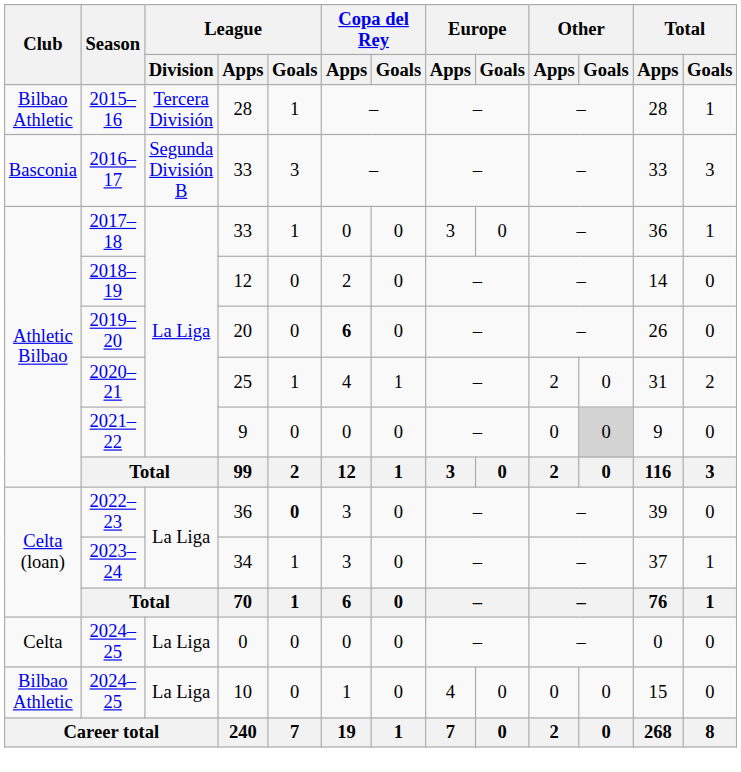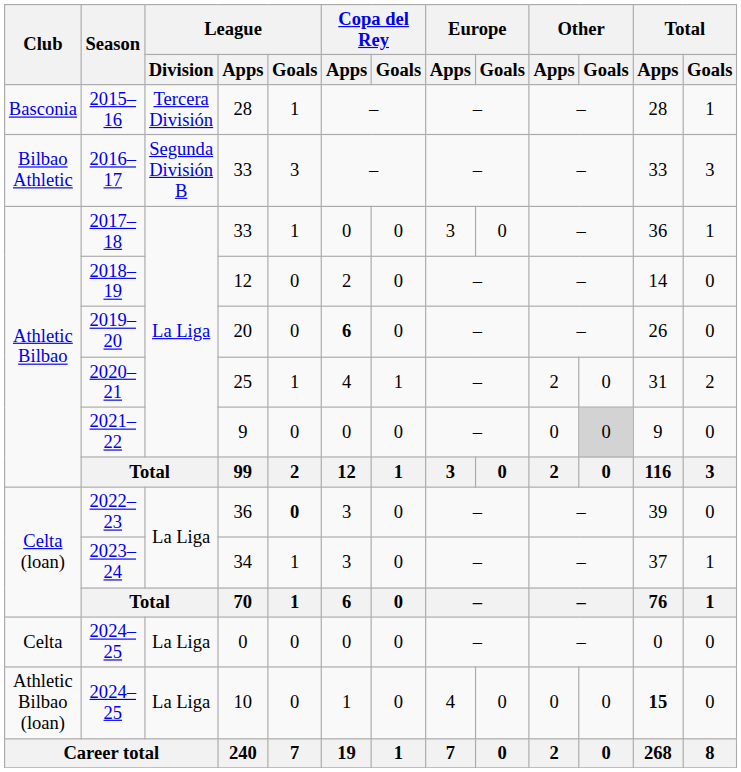2015–16 | Club: Bilbao Athletic -> Basconia
2016–17 | Club: Basconia -> Bilbao Athletic
2024–25 / 10 | Club: Bilbao Athletic -> Athletic Bilbao (loan)
2024–25 / 10 | Total / Apps: normal -> bold
